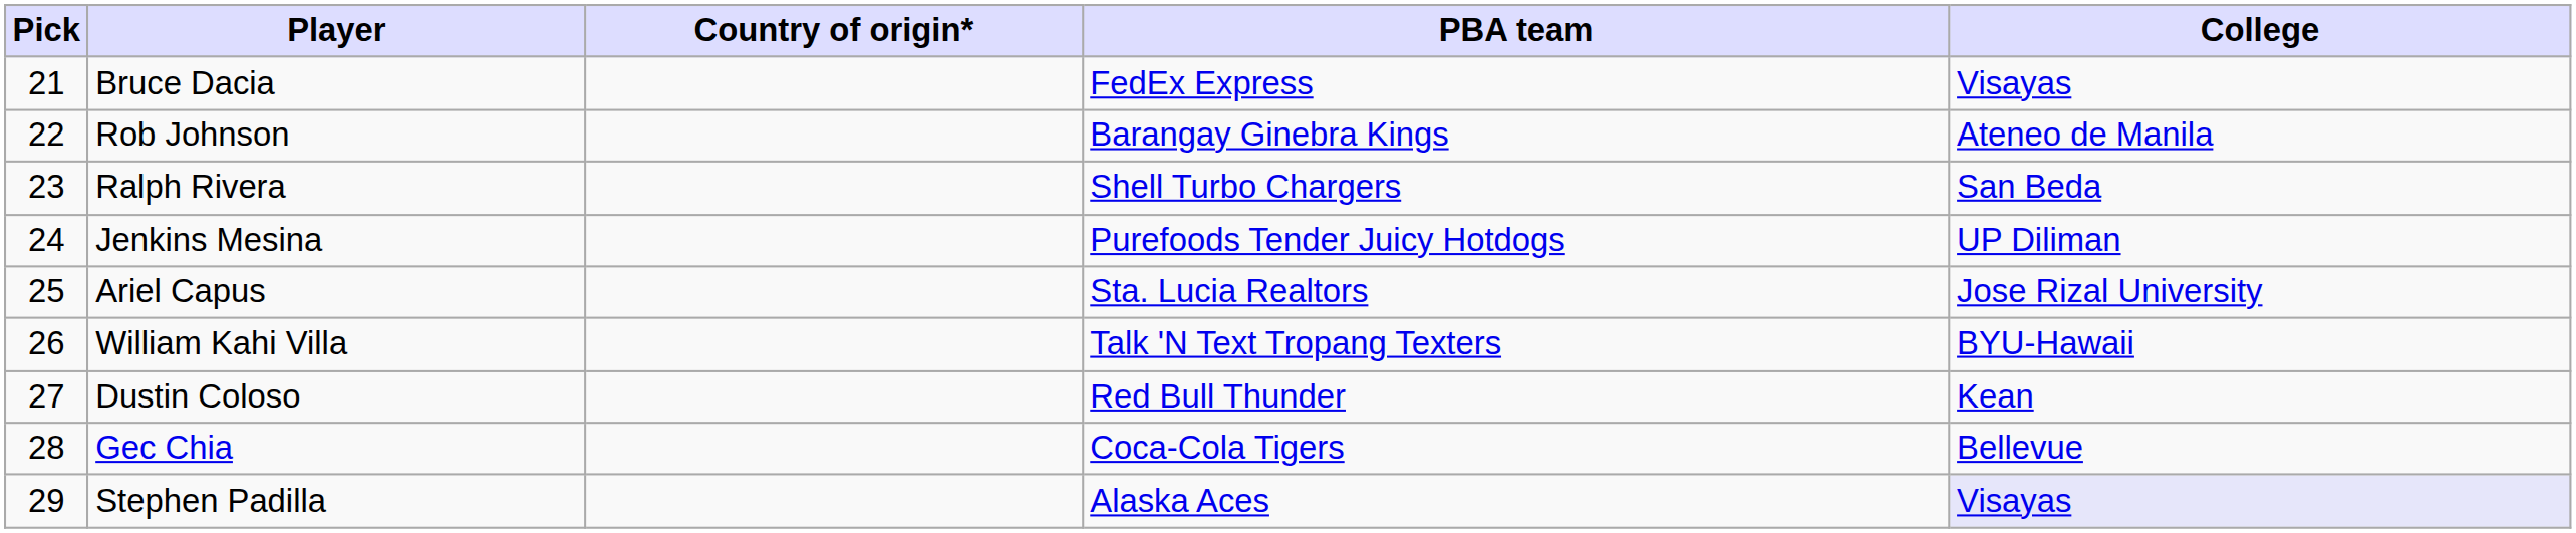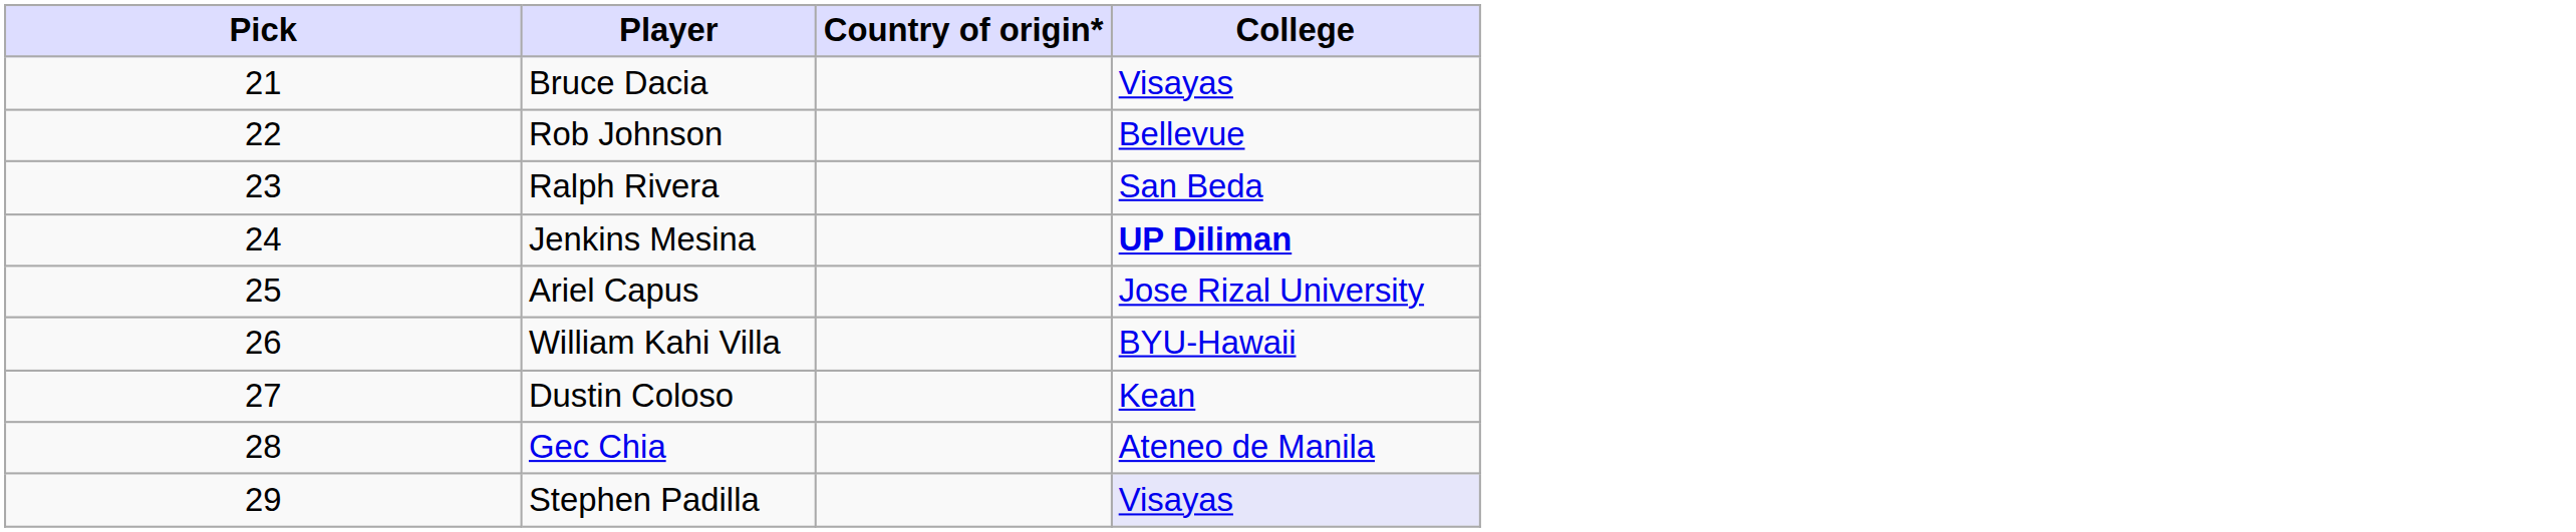- column: PBA team | FedEx Express | Barangay Ginebra Kings | Shell Turbo Chargers | Purefoods Tender Juicy Hotdogs | Sta. Lucia Realtors | Talk 'N Text Tropang Texters | Red Bull Thunder | Coca-Cola Tigers | Alaska Aces
Rob Johnson | College: Ateneo de Manila -> Bellevue
Jenkins Mesina | College: normal -> bold
Gec Chia | College: Bellevue -> Ateneo de Manila
